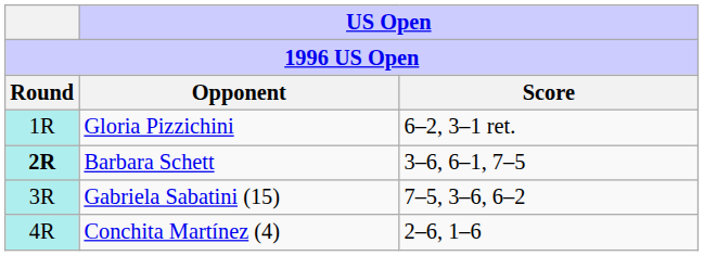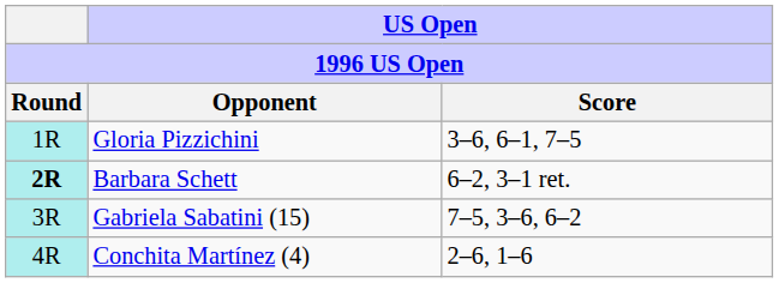Gloria Pizzichini | US Open / Score: 6–2, 3–1 ret. -> 3–6, 6–1, 7–5
Barbara Schett | US Open / Score: 3–6, 6–1, 7–5 -> 6–2, 3–1 ret.
